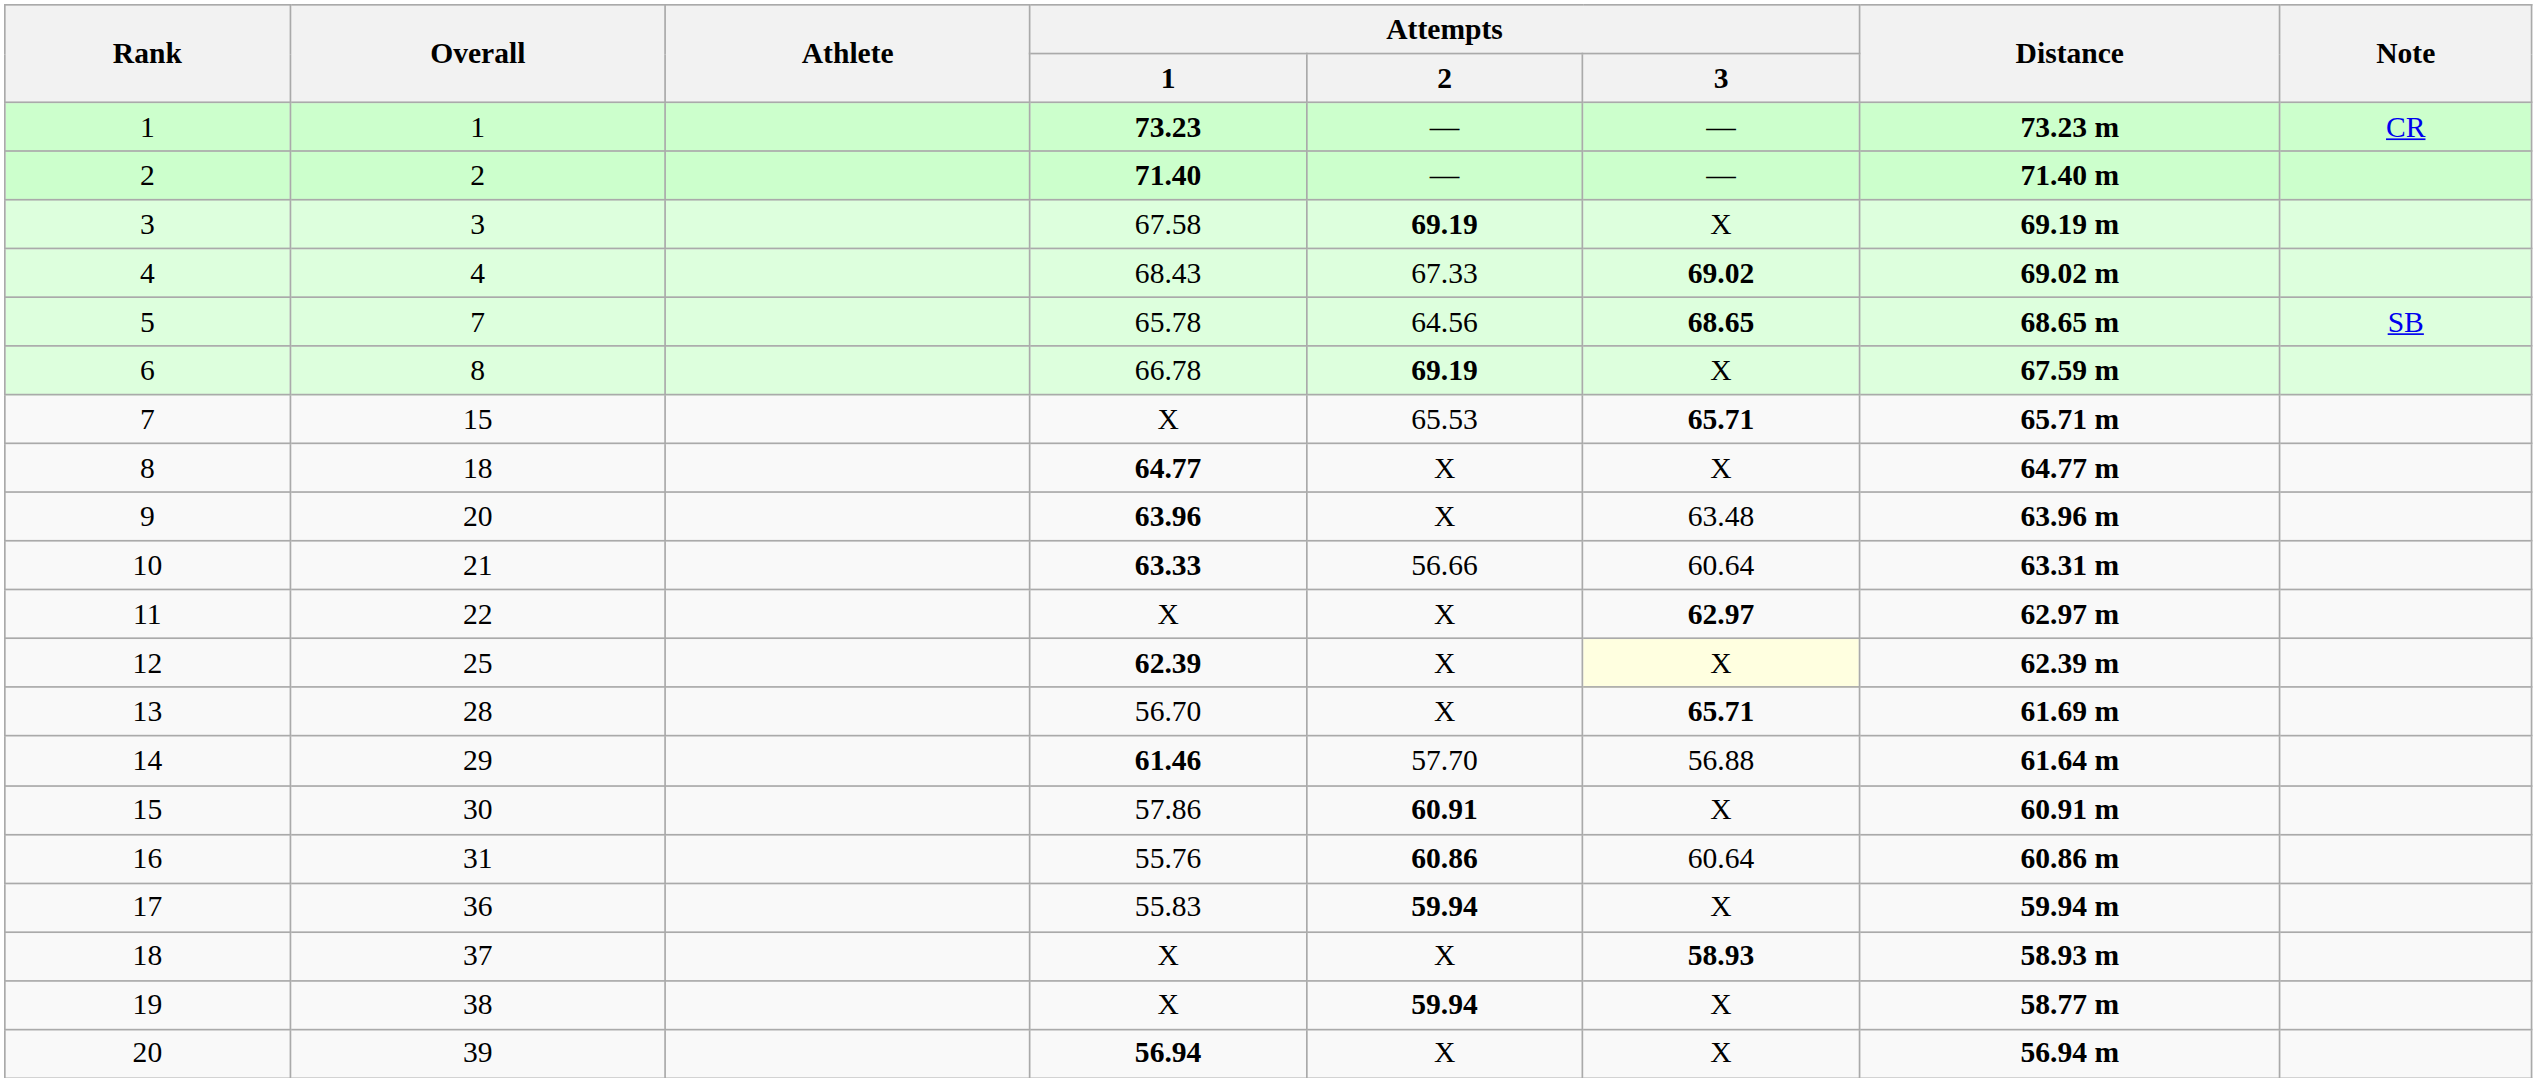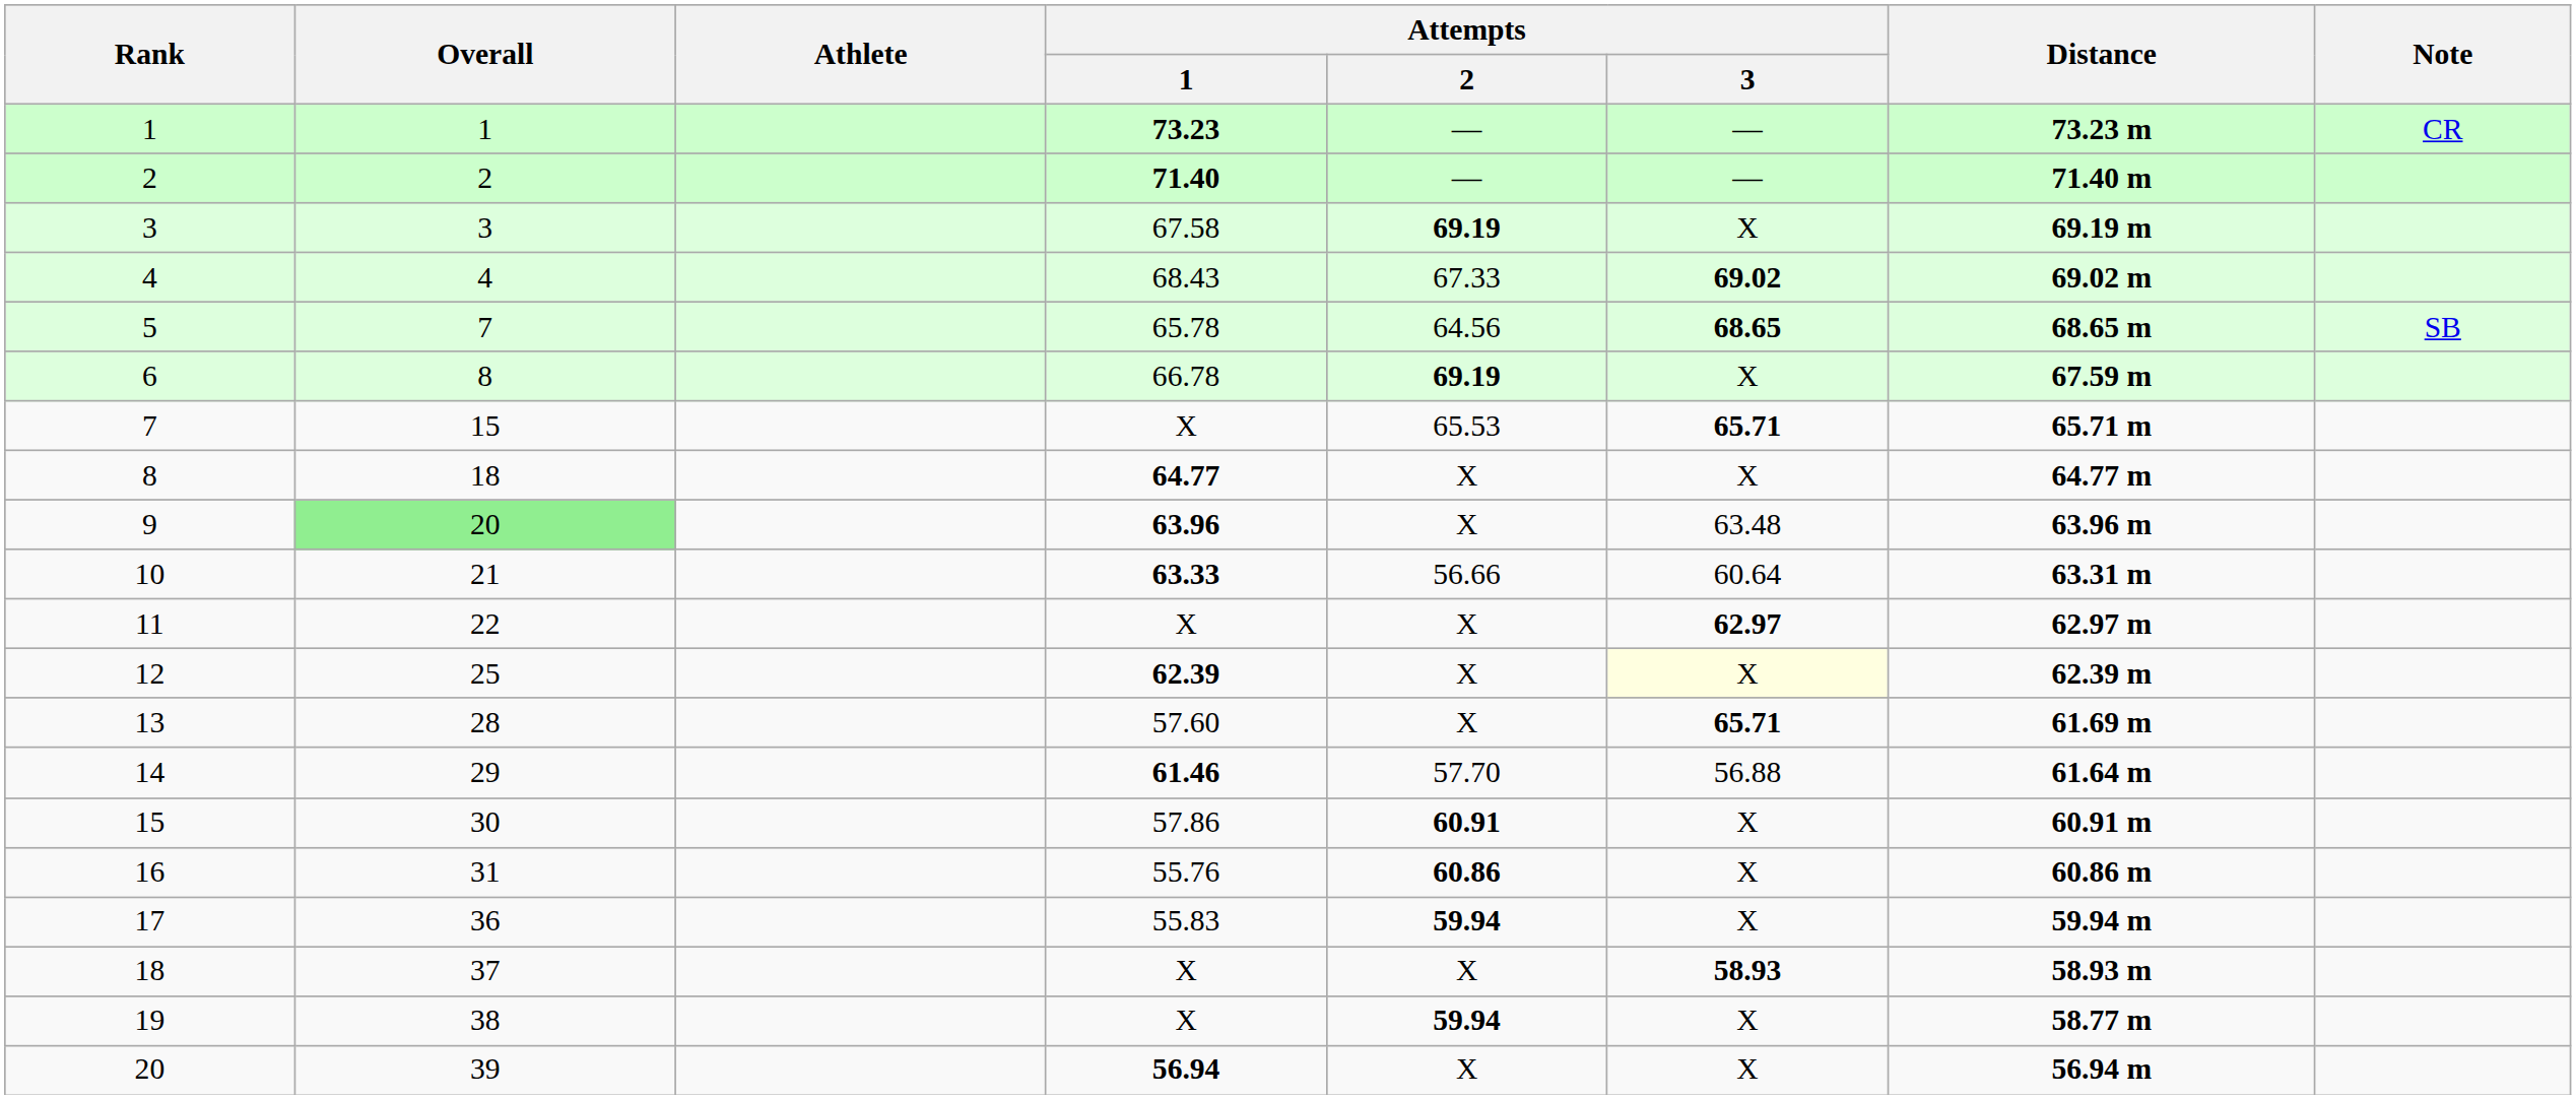9 | Overall: no background -> lightgreen background
13 | Attempts / 1: 56.70 -> 57.60
16 | Attempts / 3: 60.64 -> X
